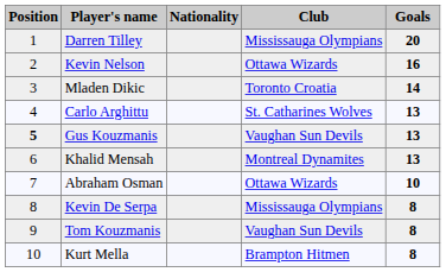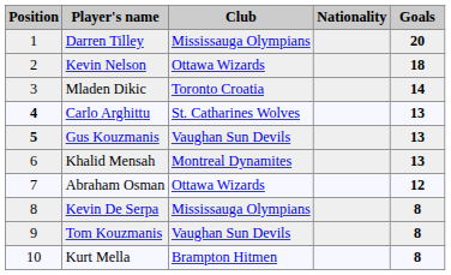columns swapped: Nationality <-> Club
Kevin Nelson | Goals: 16 -> 18
Carlo Arghittu | Position: normal -> bold
Abraham Osman | Goals: 10 -> 12
